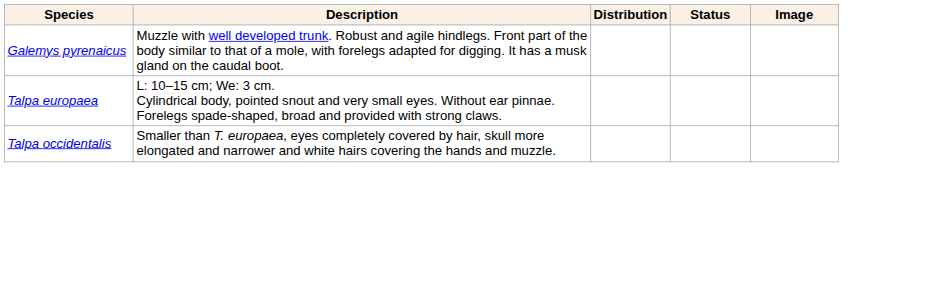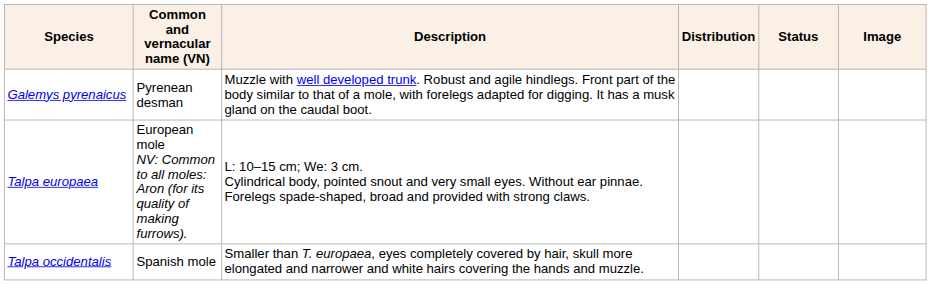+ column: Common and vernacular name (VN) | Pyrenean desman | European mole NV: Common to all moles: Aron (for its quality of making furrows). | Spanish mole
